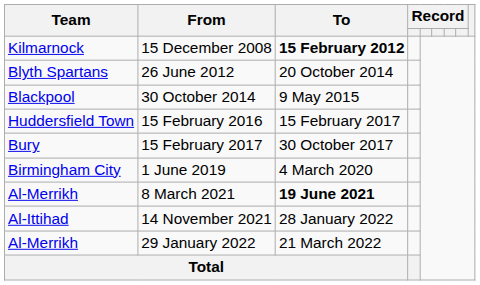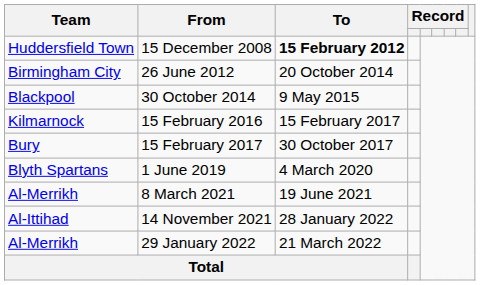15 December 2008 | Team: Kilmarnock -> Huddersfield Town
26 June 2012 | Team: Blyth Spartans -> Birmingham City
15 February 2016 | Team: Huddersfield Town -> Kilmarnock
1 June 2019 | Team: Birmingham City -> Blyth Spartans
8 March 2021 | To: bold -> normal
